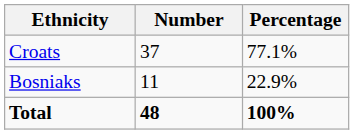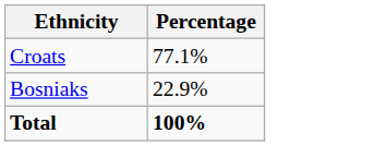- column: Number | 37 | 11 | 48
